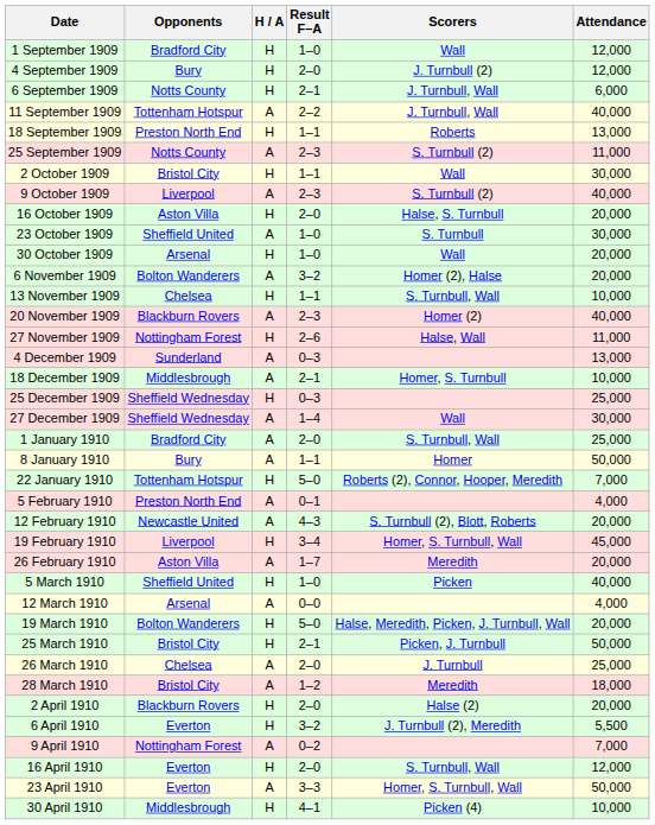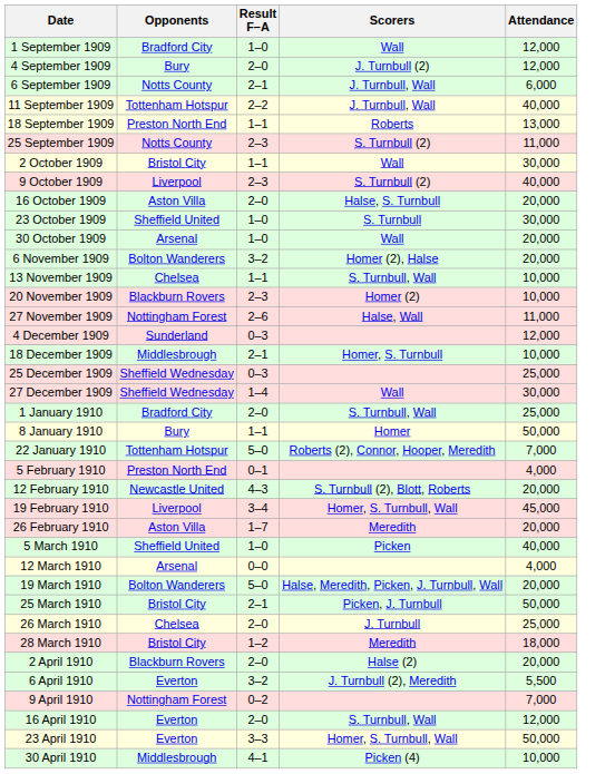- column: H / A | H | H | H | A | H | A | H | A | H | A | H | A | H | A | H | A | A | H | A | A | A | H | A | A | H | A | H | A | H | H | A | A | H | H | A | H | A | H
20 November 1909 | Attendance: 40,000 -> 10,000
4 December 1909 | Attendance: 13,000 -> 12,000
